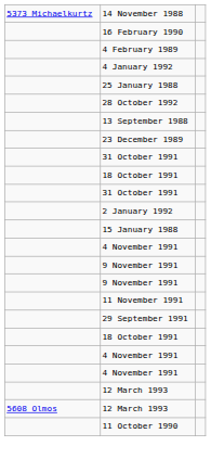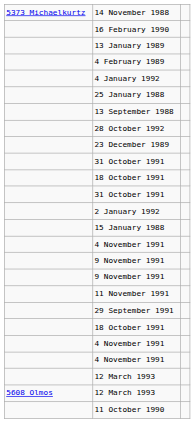+ row: 13 January 1989
rows swapped: 28 October 1992 <-> 13 September 1988
